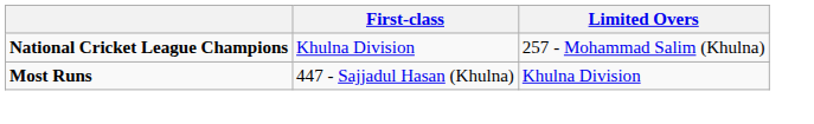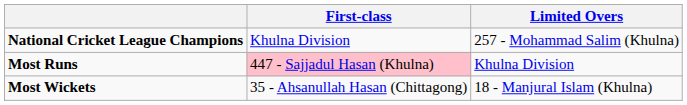Most Runs | First-class: no background -> pink background
+ row: Most Wickets | 35 - Ahsanullah Hasan (Chittagong) | 18 - Manjural Islam (Khulna)
